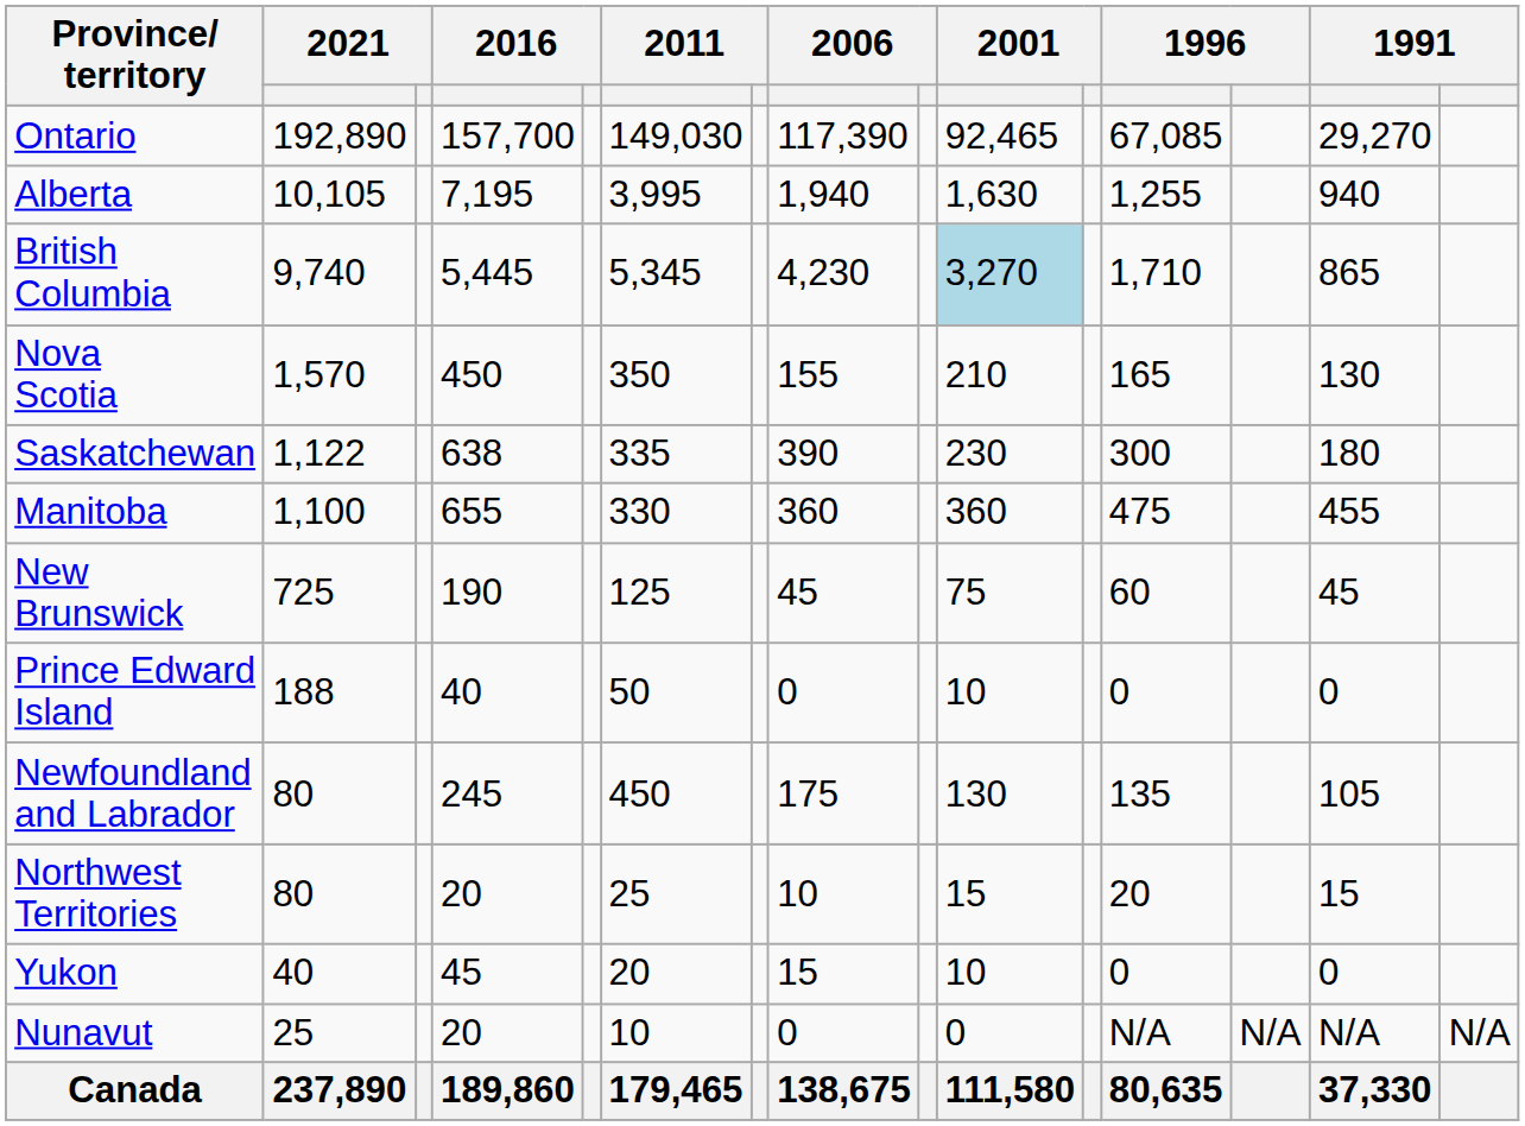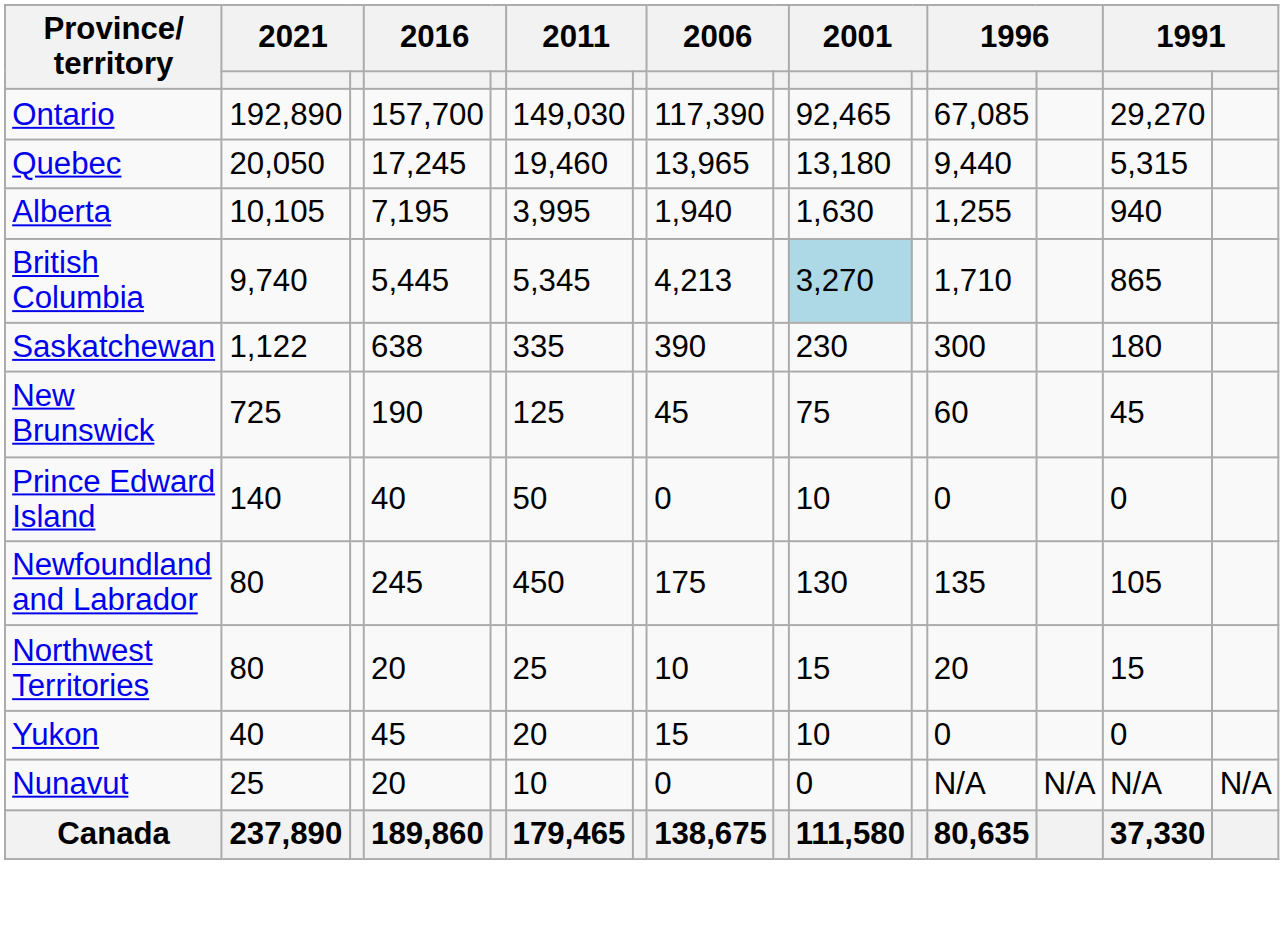+ row: Quebec | 20,050 | 17,245 | 19,460 | 13,965 | 13,180 | 9,440 | 5,315
British Columbia | column 8: 4,230 -> 4,213
- row: Nova Scotia | 1,570 | 450 | 350 | 155 | 210 | 165 | 130
- row: Manitoba | 1,100 | 655 | 330 | 360 | 360 | 475 | 455
Prince Edward Island | column 2: 188 -> 140
